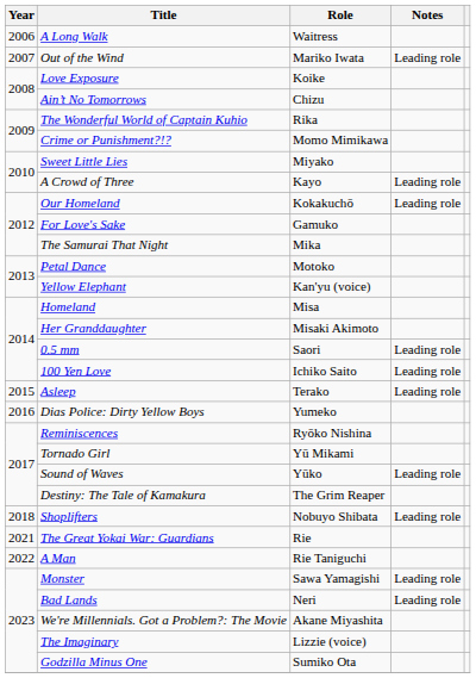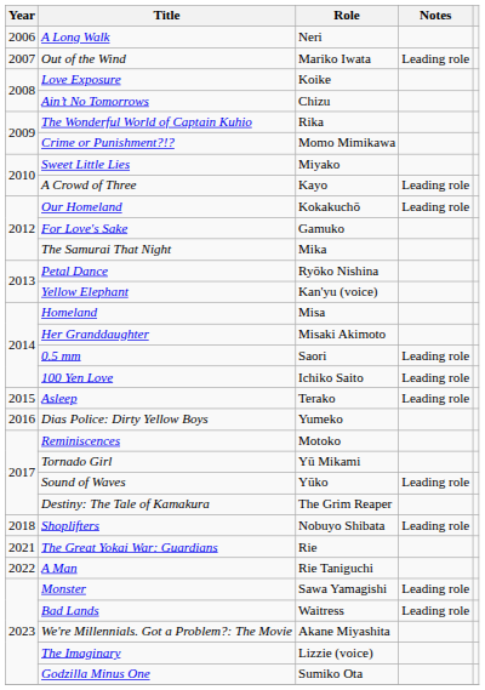A Long Walk | Role: Waitress -> Neri
Petal Dance | Role: Motoko -> Ryōko Nishina
Reminiscences | Role: Ryōko Nishina -> Motoko
Bad Lands | Role: Neri -> Waitress
